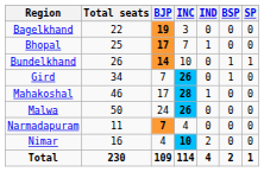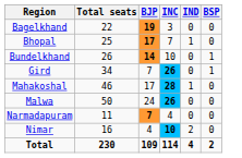- column: SP | 0 | 0 | 1 | 0 | 0 | 0 | 0 | 0 | 1
